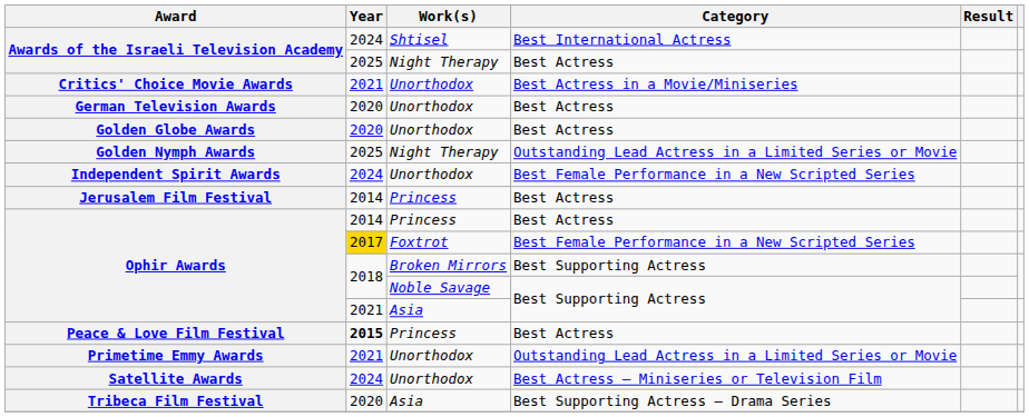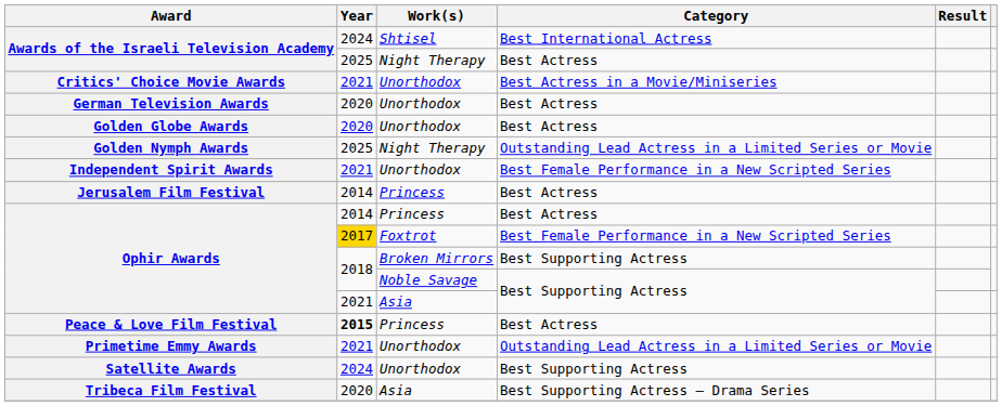Independent Spirit Awards | Year: 2024 -> 2021
Satellite Awards | Category: Best Actress – Miniseries or Television Film -> Best Supporting Actress
